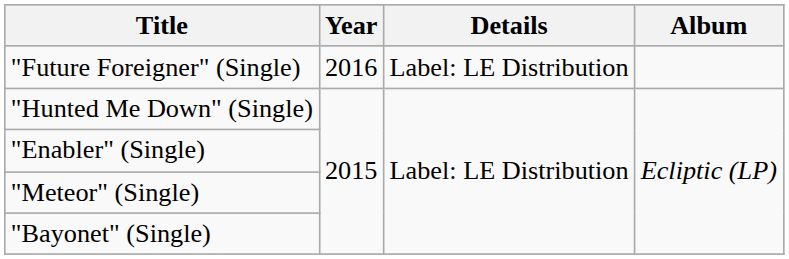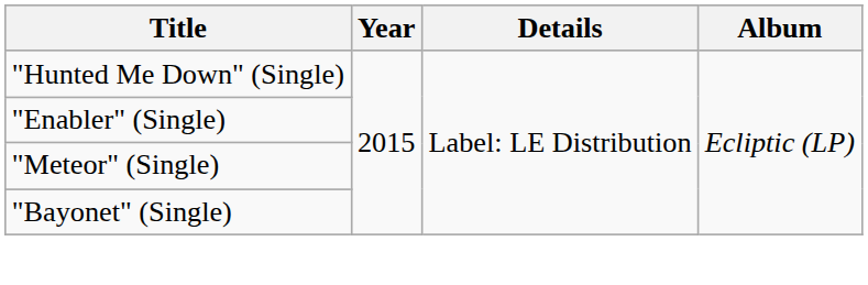- row: "Future Foreigner" (Single) | 2016 | Label: LE Distribution
